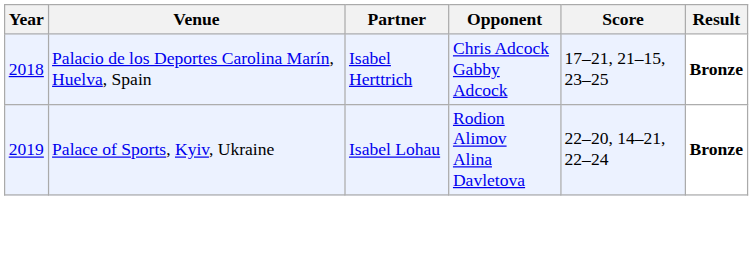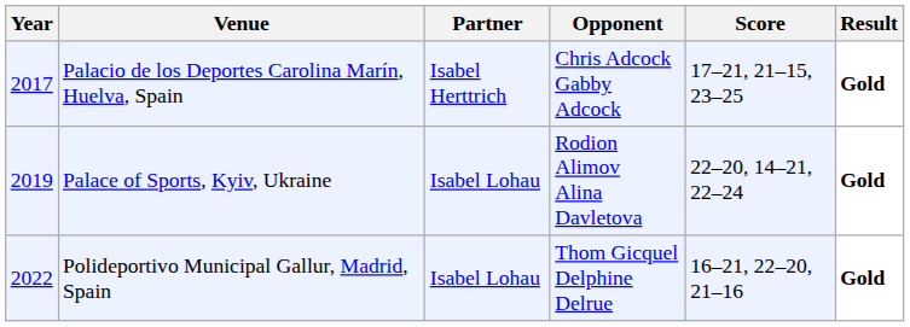Palacio de los Deportes Carolina Marín, Huelva, Spain | Year: 2018 -> 2017
Palacio de los Deportes Carolina Marín, Huelva, Spain | Result: Bronze -> Gold
Palace of Sports, Kyiv, Ukraine | Result: Bronze -> Gold
+ row: 2022 | Polideportivo Municipal Gallur, Madrid, Spain | Isabel Lohau | Thom Gicquel Delphine Delrue | 16–21, 22–20, 21–16 | Gold
